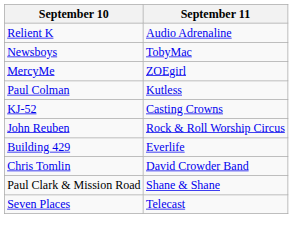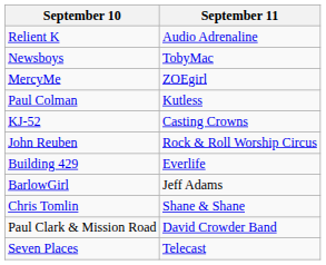+ row: BarlowGirl | Jeff Adams
Chris Tomlin | September 11: David Crowder Band -> Shane & Shane
Paul Clark & Mission Road | September 11: Shane & Shane -> David Crowder Band
